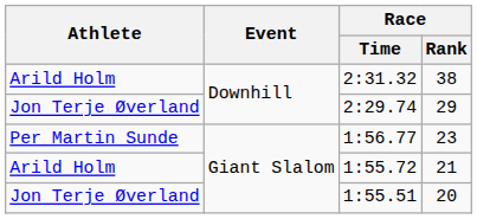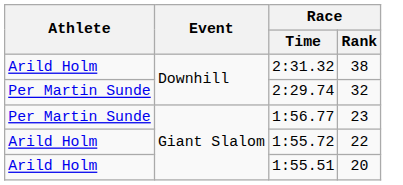2:29.74 | Athlete: Jon Terje Øverland -> Per Martin Sunde
2:29.74 | Race / Rank: 29 -> 32
1:55.72 | Race / Rank: 21 -> 22
1:55.51 | Athlete: Jon Terje Øverland -> Arild Holm
